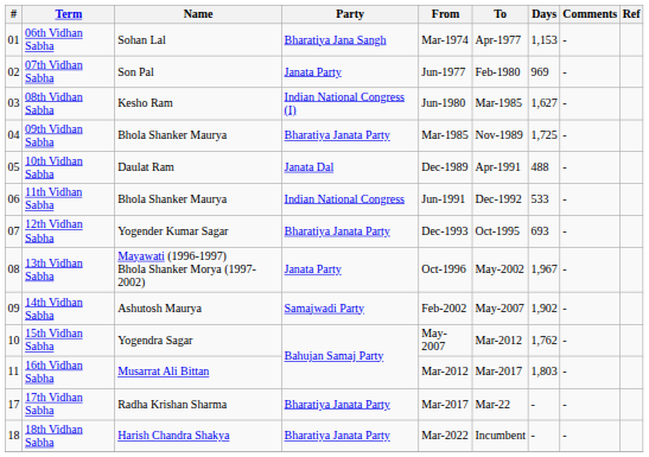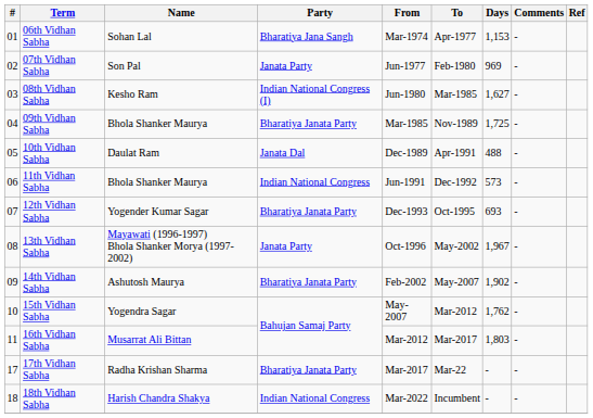11th Vidhan Sabha | Days: 533 -> 573
14th Vidhan Sabha | Party: Samajwadi Party -> Bharatiya Janata Party
18th Vidhan Sabha | Party: Bharatiya Janata Party -> Indian National Congress
